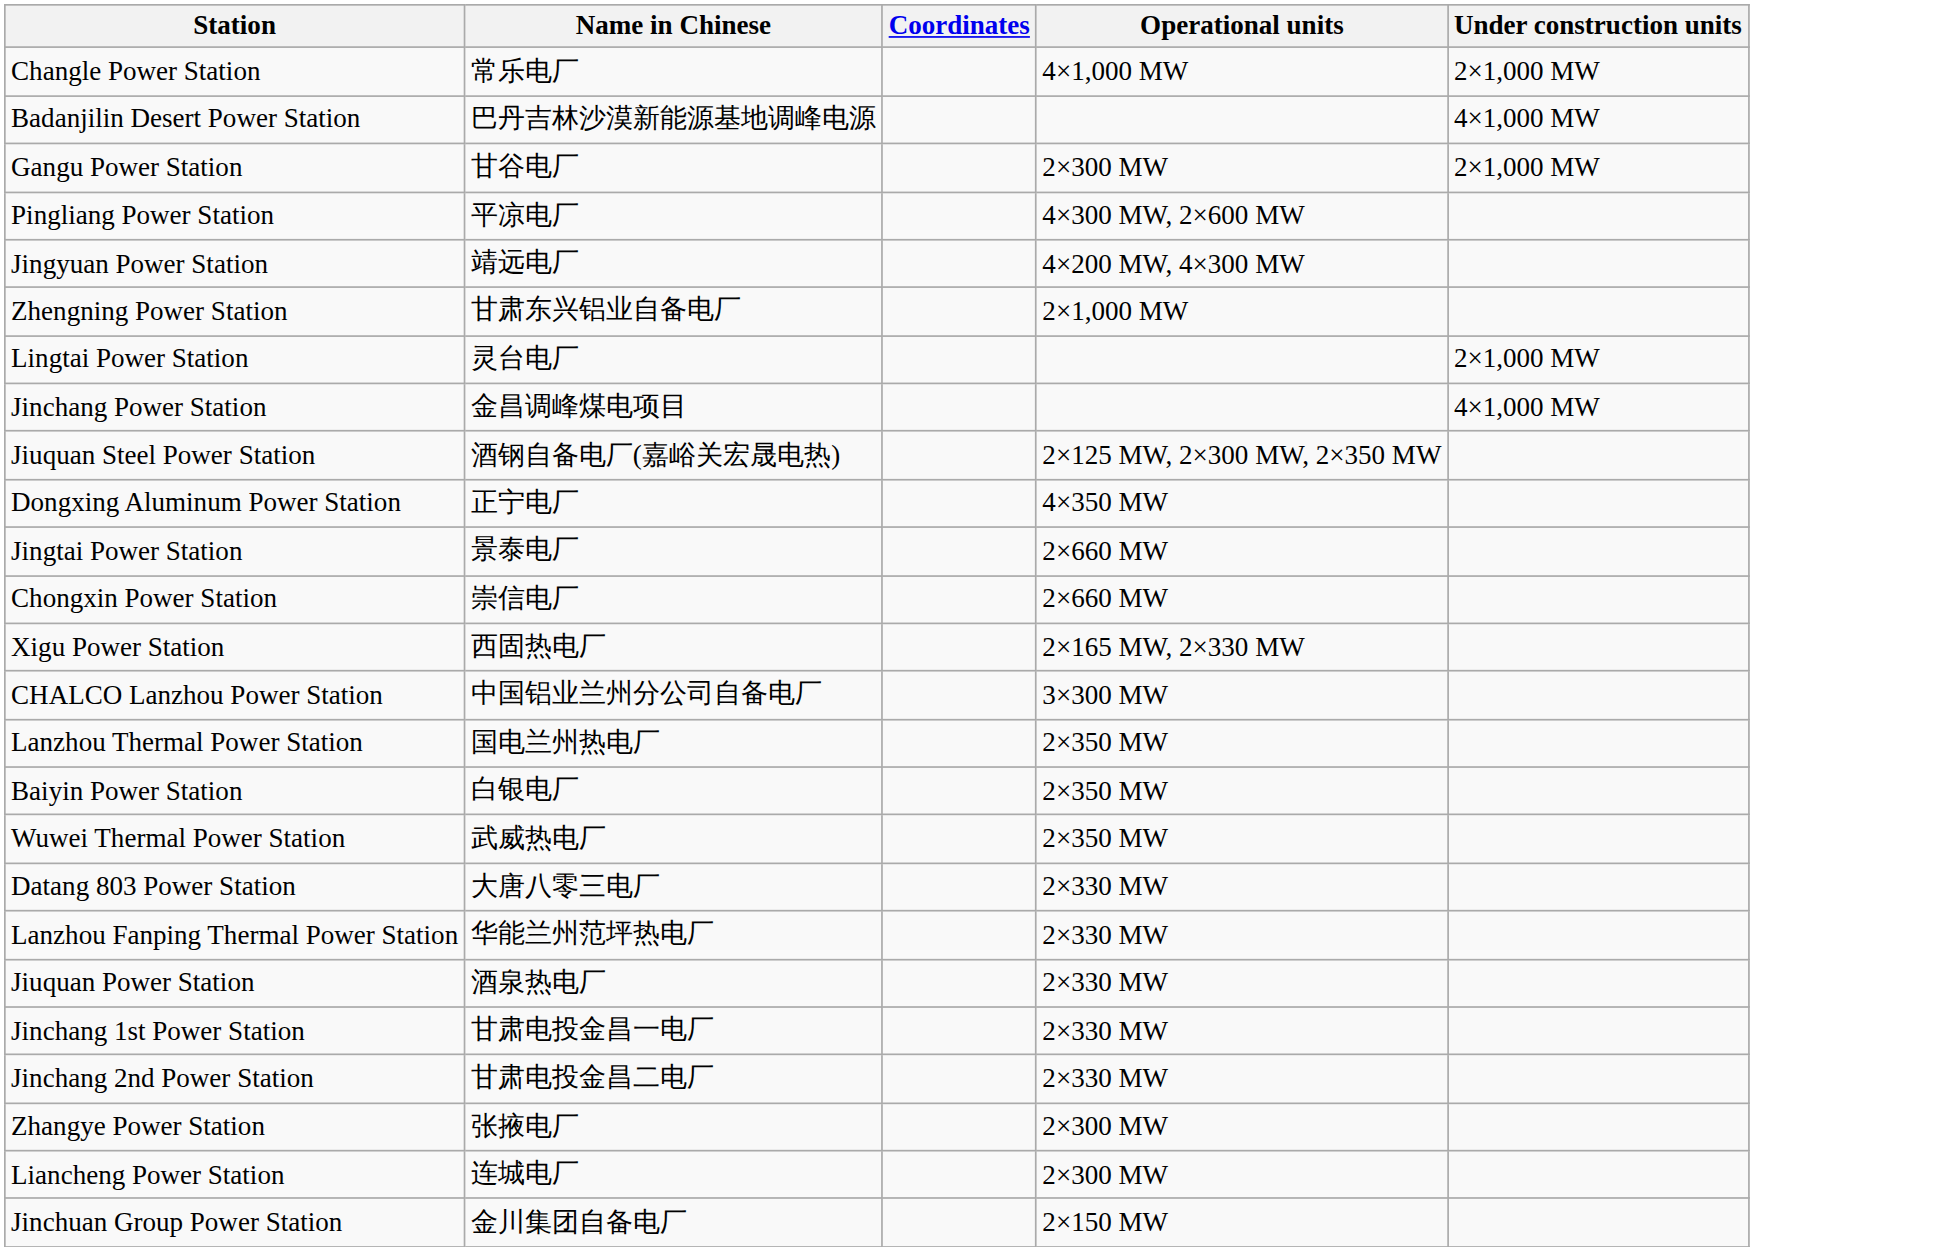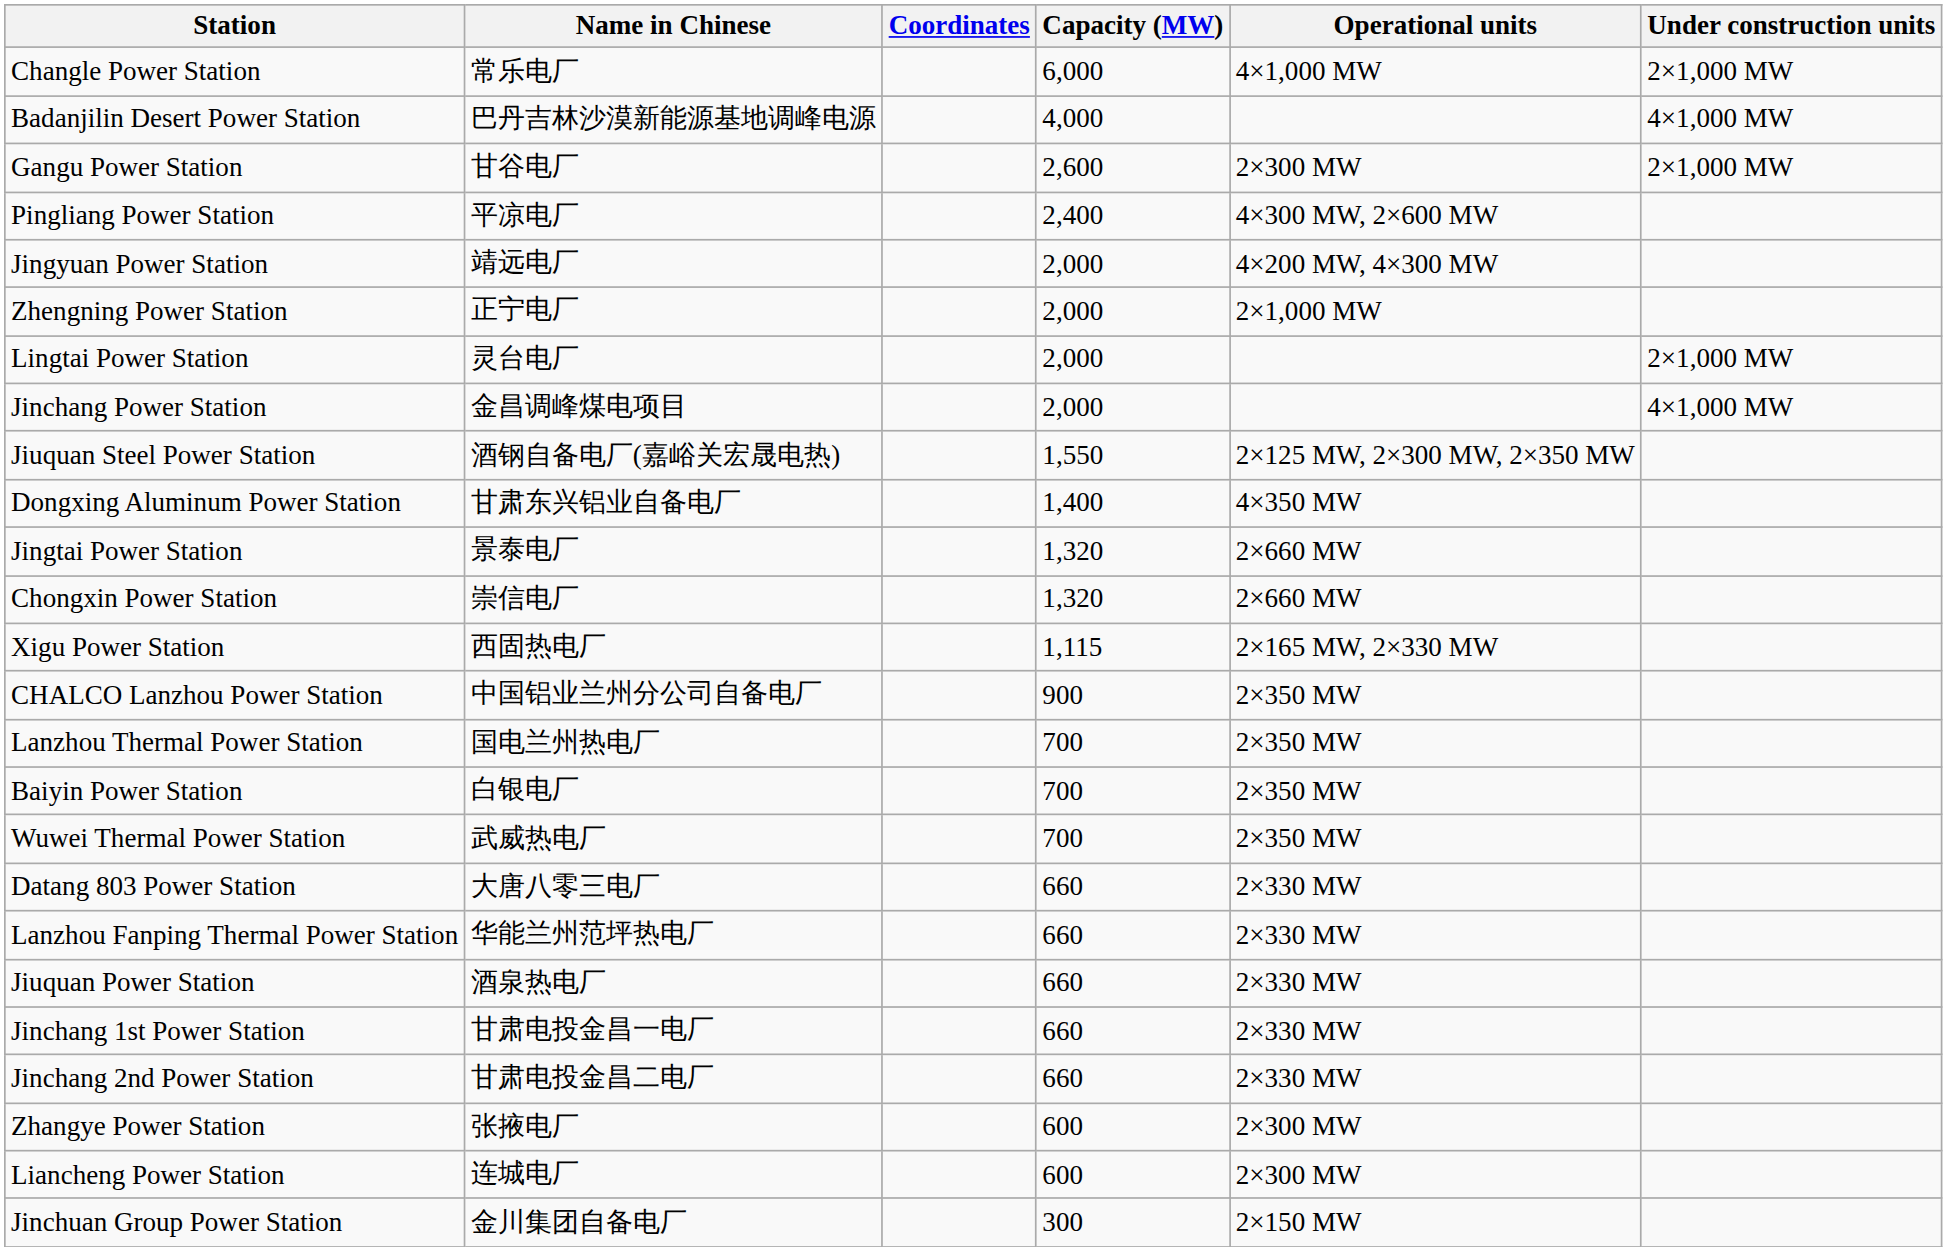+ column: Capacity (MW) | 6,000 | 4,000 | 2,600 | 2,400 | 2,000 | 2,000 | 2,000 | 2,000 | 1,550 | 1,400 | 1,320 | 1,320 | 1,115 | 900 | 700 | 700 | 700 | 660 | 660 | 660 | 660 | 660 | 600 | 600 | 300
Zhengning Power Station | Name in Chinese: 甘肃东兴铝业自备电厂 -> 正宁电厂
Dongxing Aluminum Power Station | Name in Chinese: 正宁电厂 -> 甘肃东兴铝业自备电厂
CHALCO Lanzhou Power Station | Operational units: 3×300 MW -> 2×350 MW
